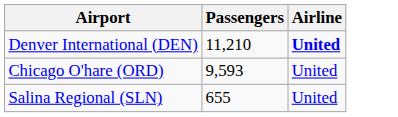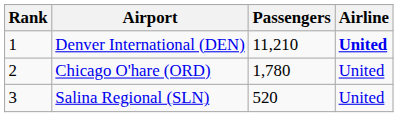+ column: Rank | 1 | 2 | 3
Chicago O'hare (ORD) | Passengers: 9,593 -> 1,780
Salina Regional (SLN) | Passengers: 655 -> 520
